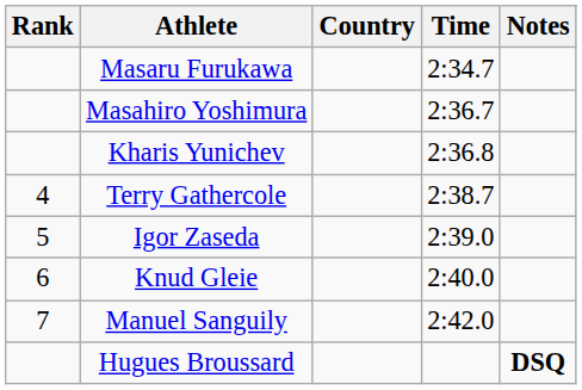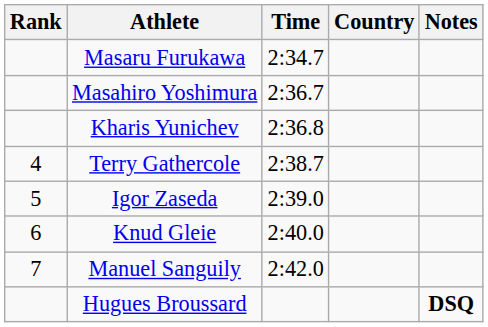columns swapped: Country <-> Time
